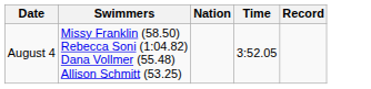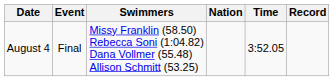+ column: Event | Final
